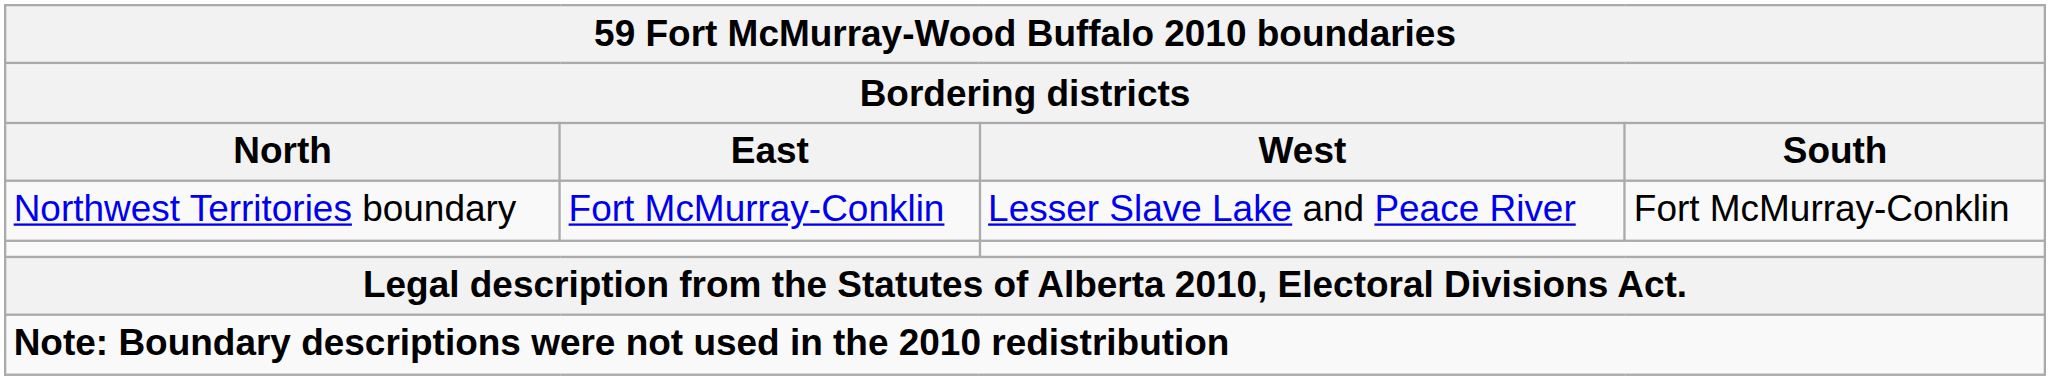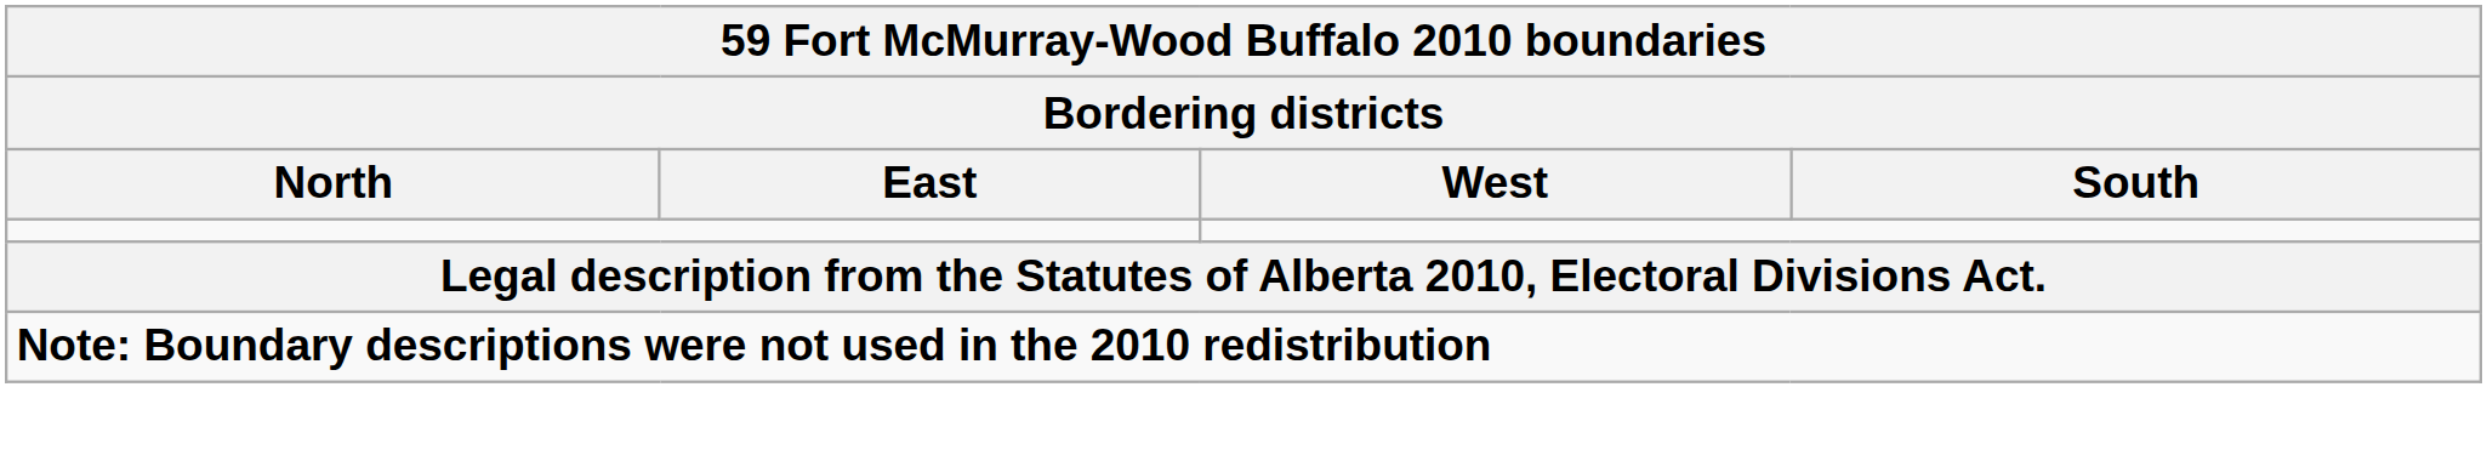- row: Northwest Territories boundary | Fort McMurray-Conklin | Lesser Slave Lake and Peace River | Fort McMurray-Conklin
